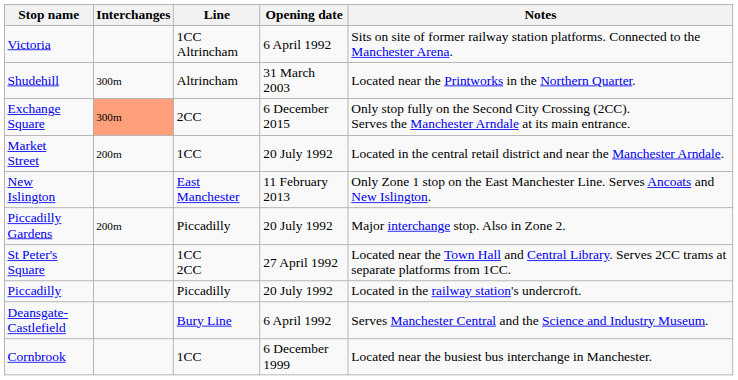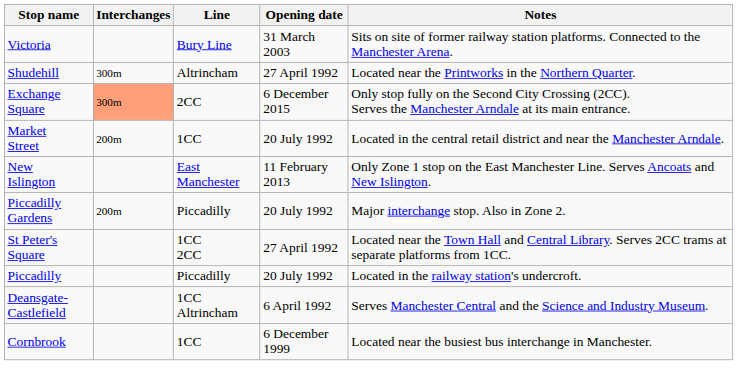Victoria | Line: 1CC Altrincham -> Bury Line
Victoria | Opening date: 6 April 1992 -> 31 March 2003
Shudehill | Opening date: 31 March 2003 -> 27 April 1992
Deansgate- Castlefield | Line: Bury Line -> 1CC Altrincham
